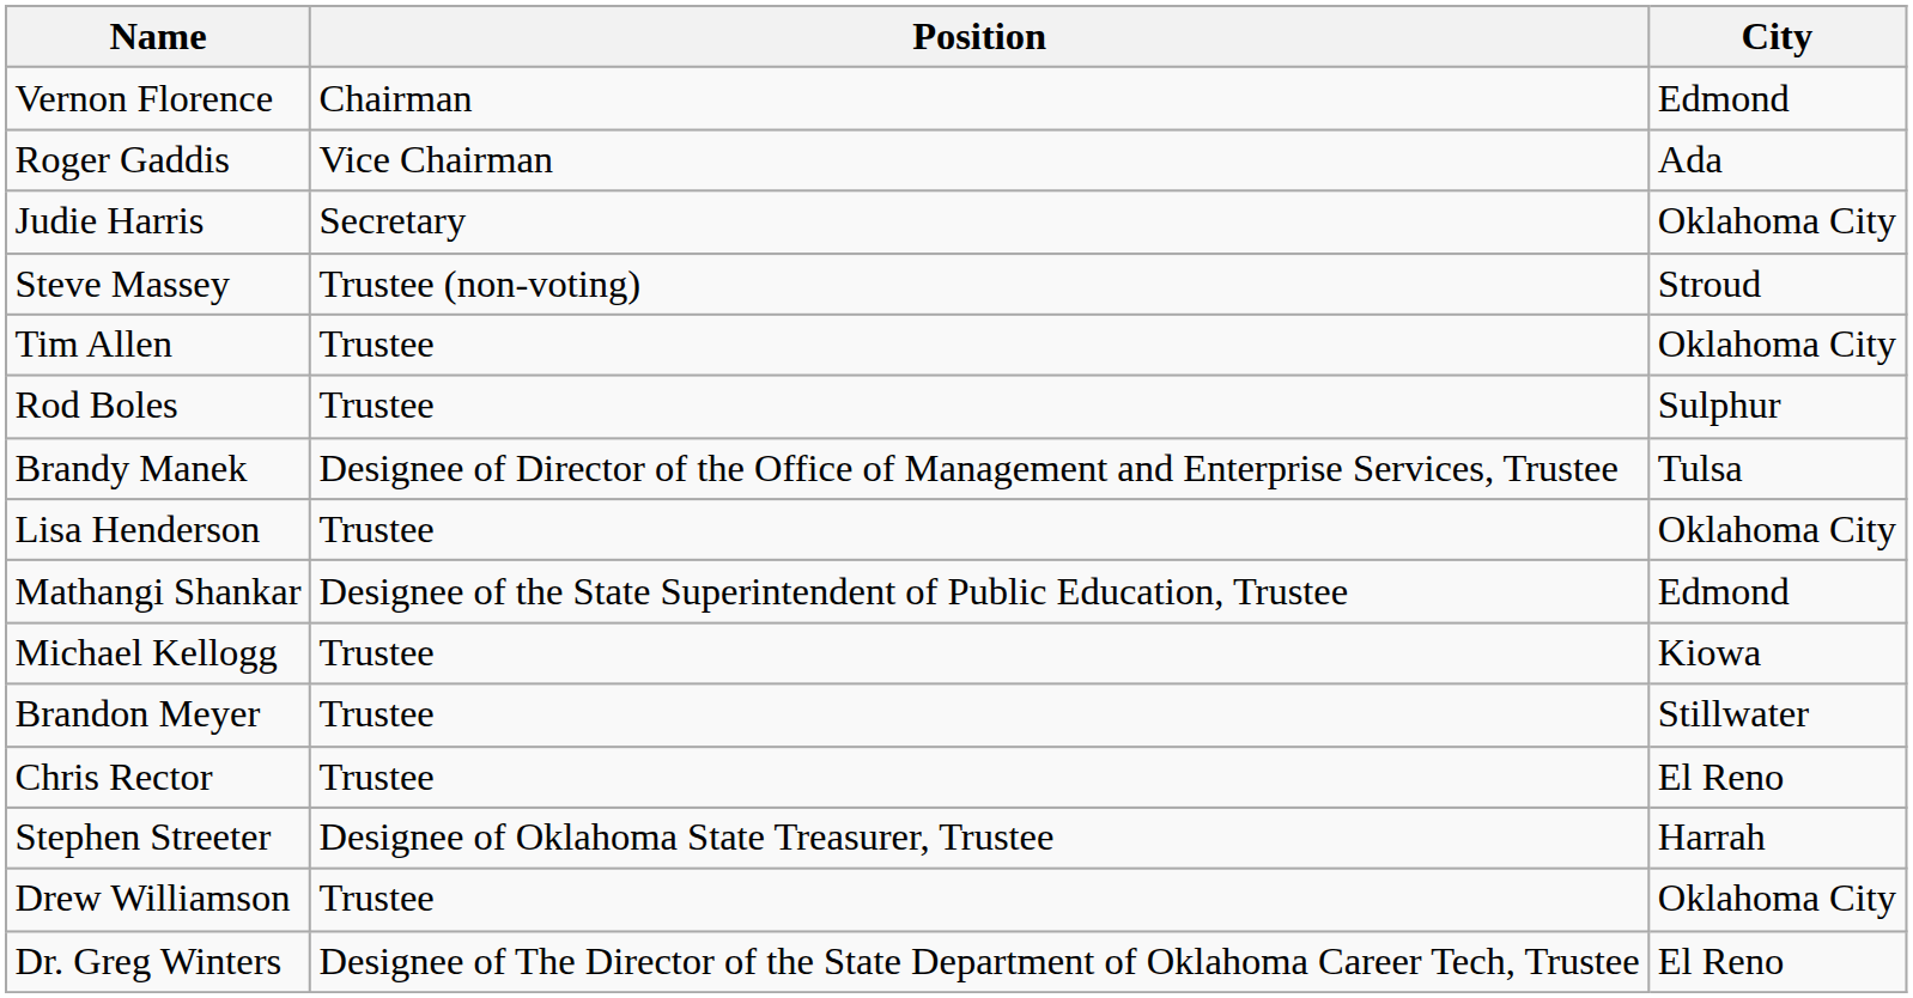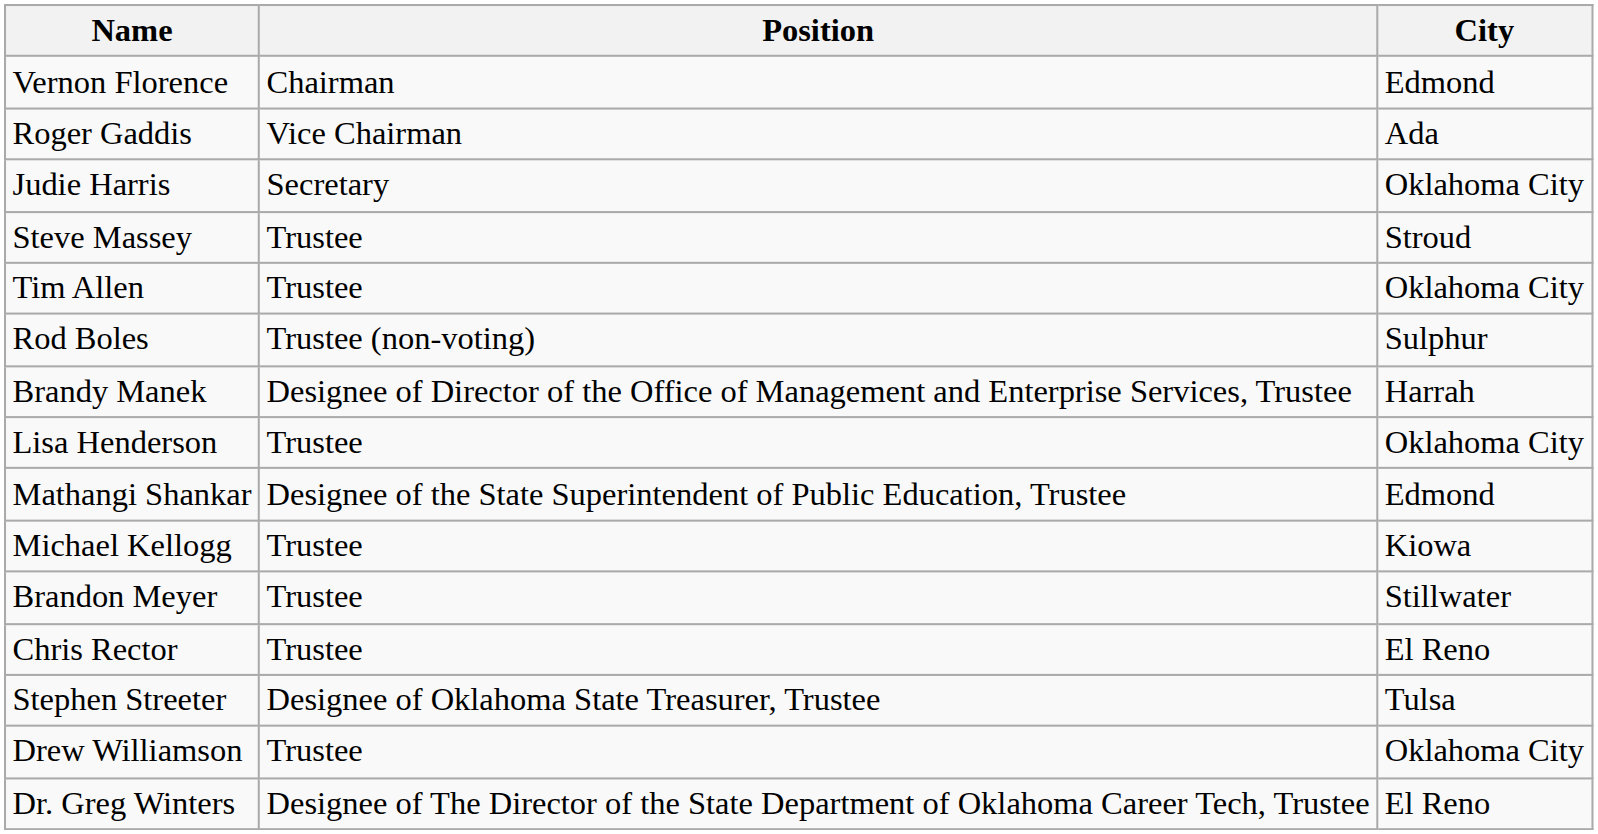Steve Massey | Position: Trustee (non-voting) -> Trustee
Rod Boles | Position: Trustee -> Trustee (non-voting)
Brandy Manek | City: Tulsa -> Harrah
Stephen Streeter | City: Harrah -> Tulsa
